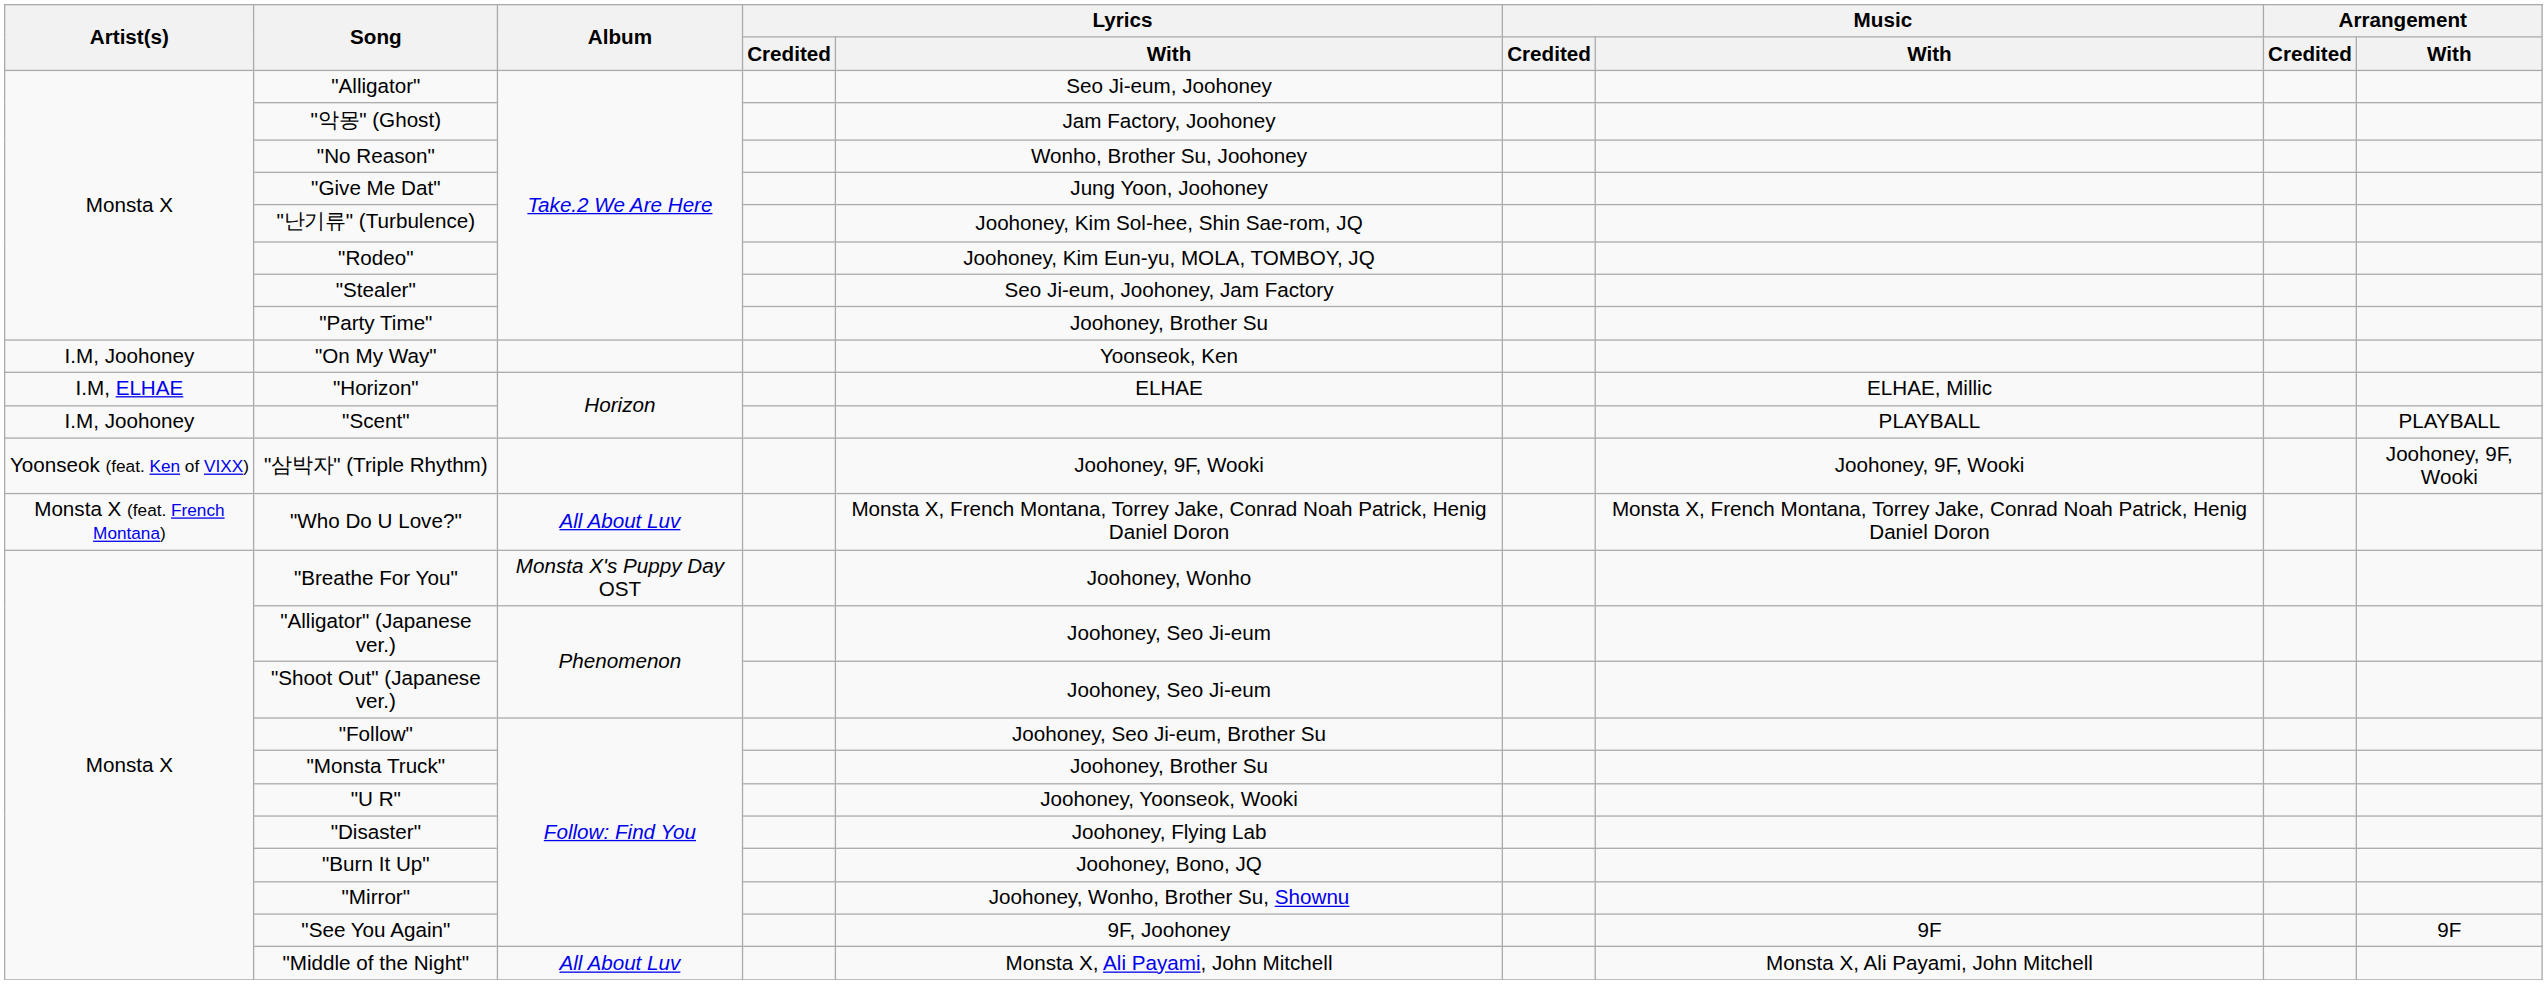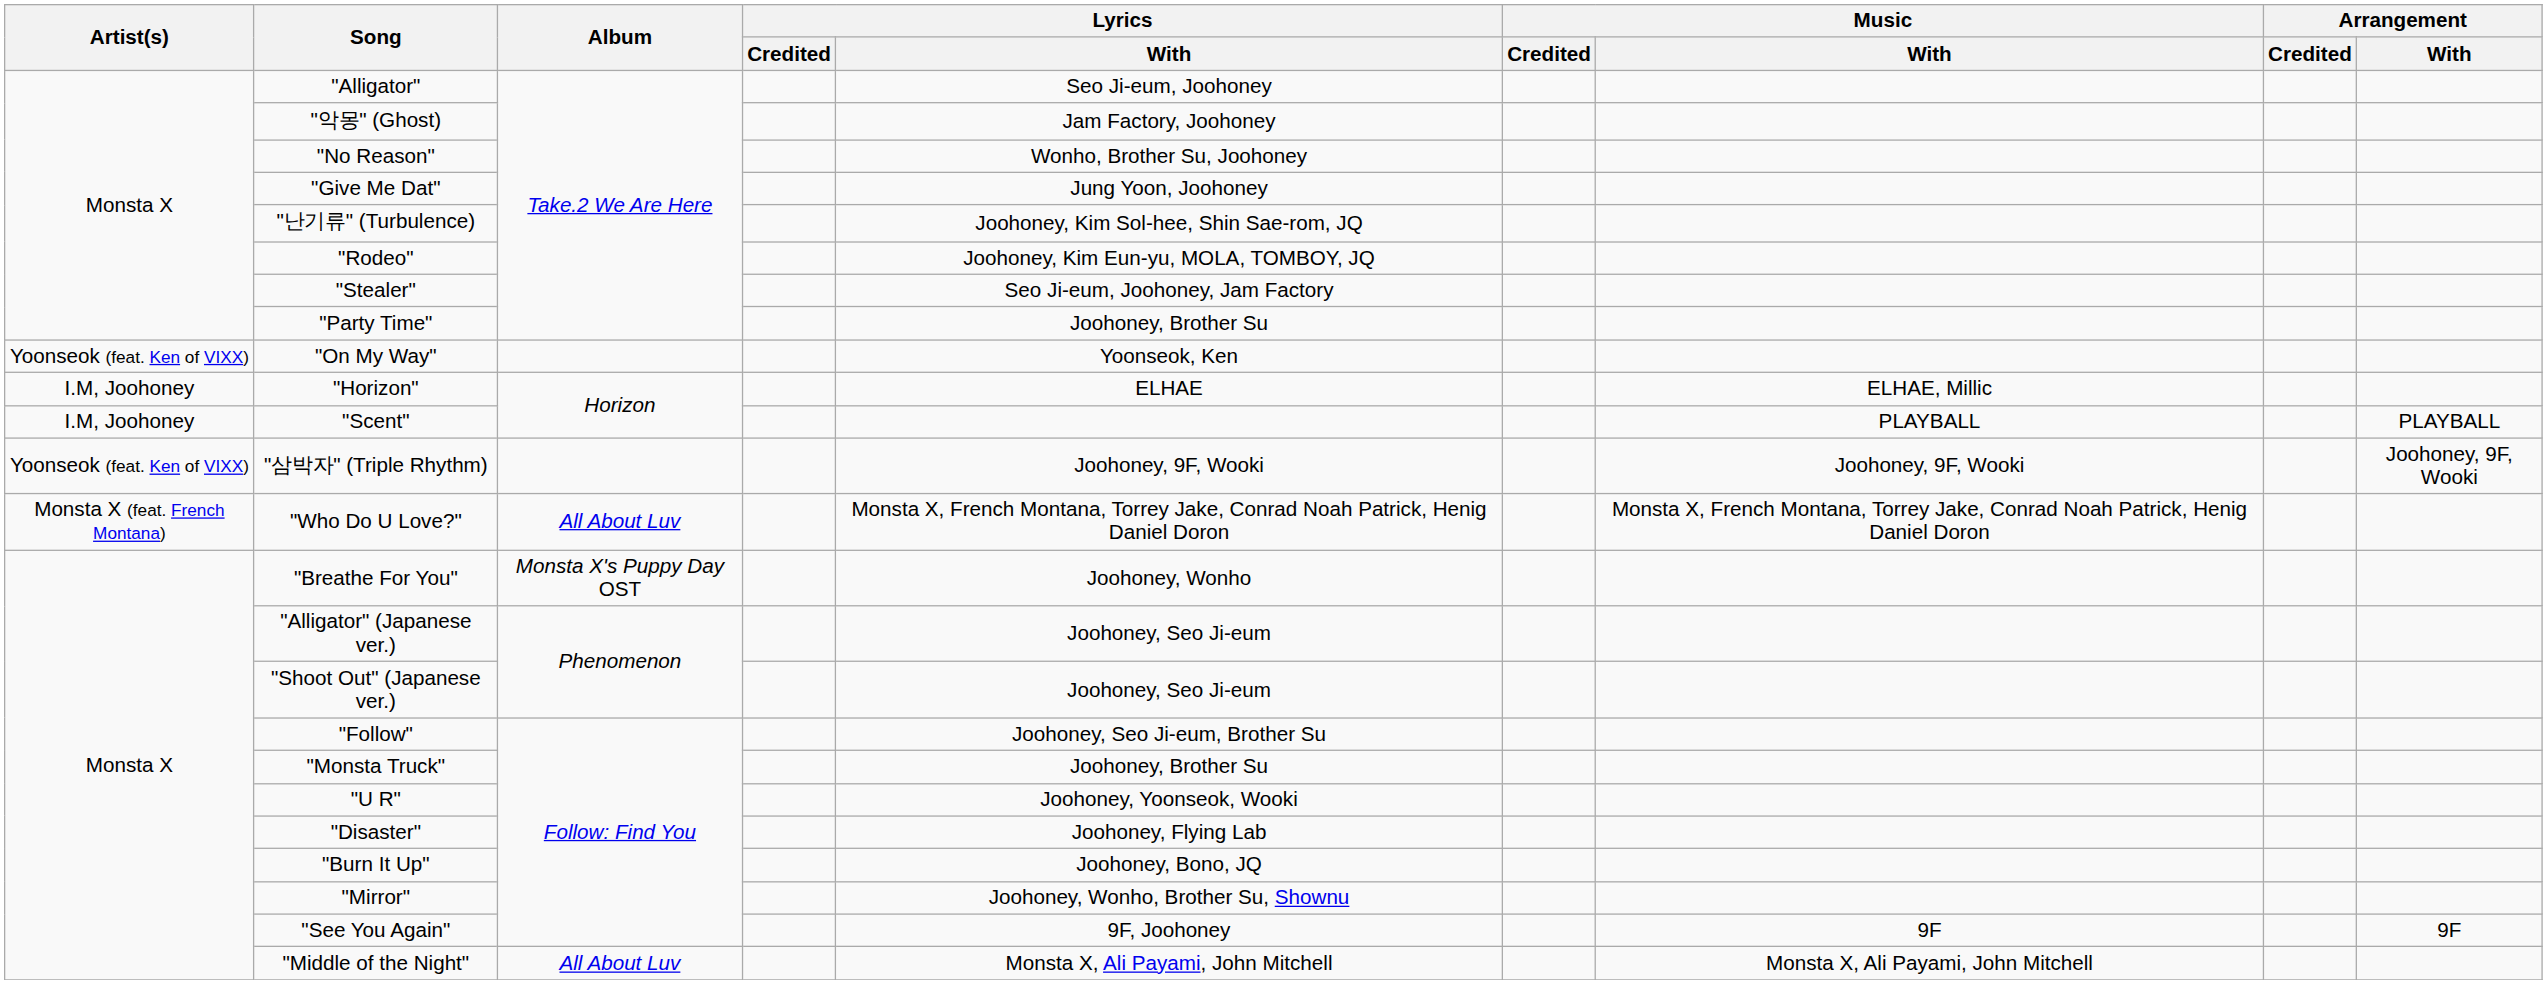"On My Way" | Artist(s): I.M, Joohoney -> Yoonseok (feat. Ken of VIXX)
"Horizon" | Artist(s): I.M, ELHAE -> I.M, Joohoney
